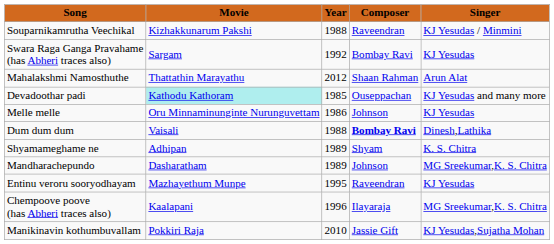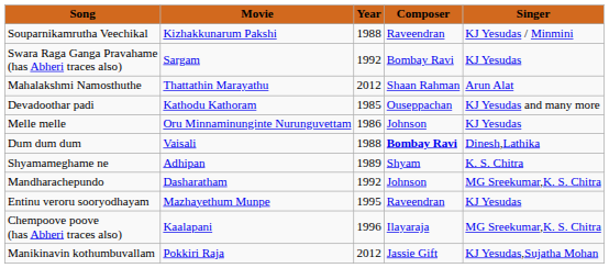Devadoothar padi | Movie: paleturquoise background -> no background
Mandharachepundo | Year: 1989 -> 1992
Manikinavin kothumbuvallam | Year: 2010 -> 2012
